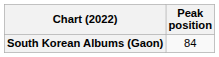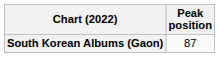South Korean Albums (Gaon) | Peak position: 84 -> 87
